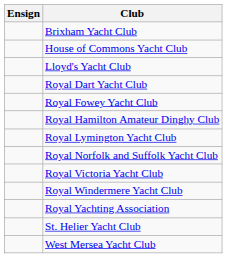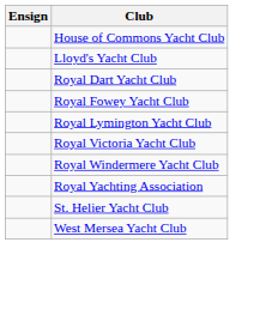- row: Brixham Yacht Club
- row: Royal Hamilton Amateur Dinghy Club
- row: Royal Norfolk and Suffolk Yacht Club
